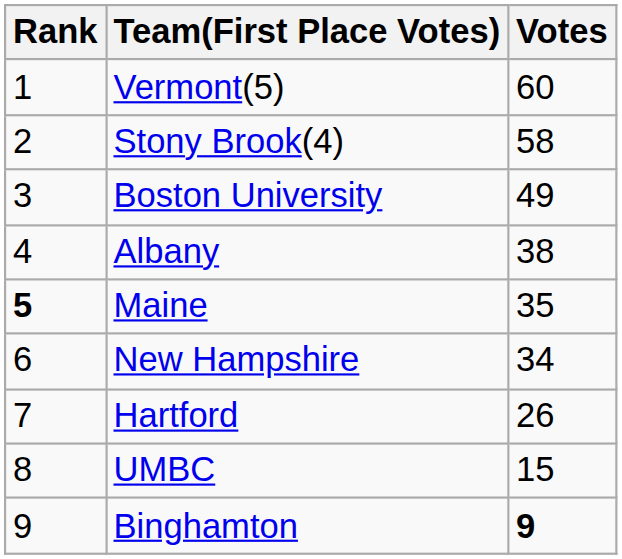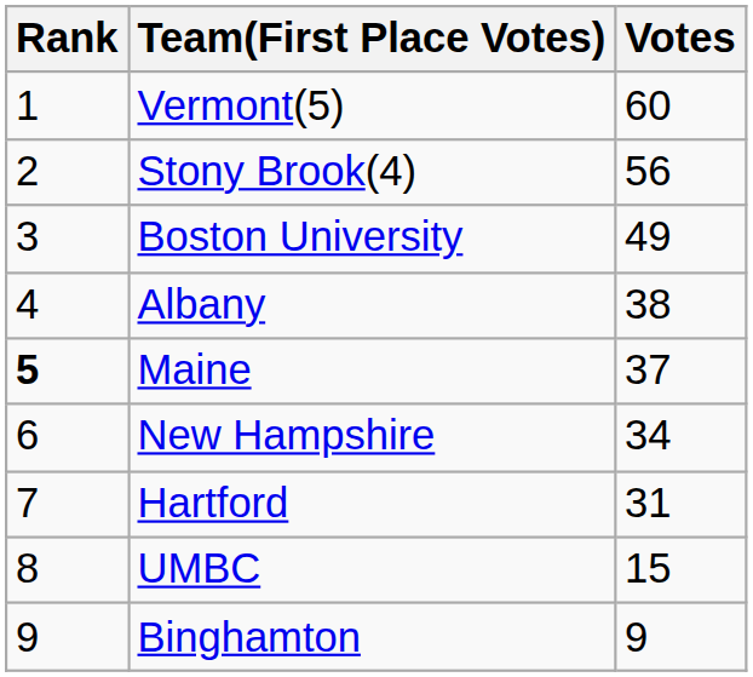Stony Brook(4) | Votes: 58 -> 56
Maine | Votes: 35 -> 37
Hartford | Votes: 26 -> 31
Binghamton | Votes: bold -> normal
